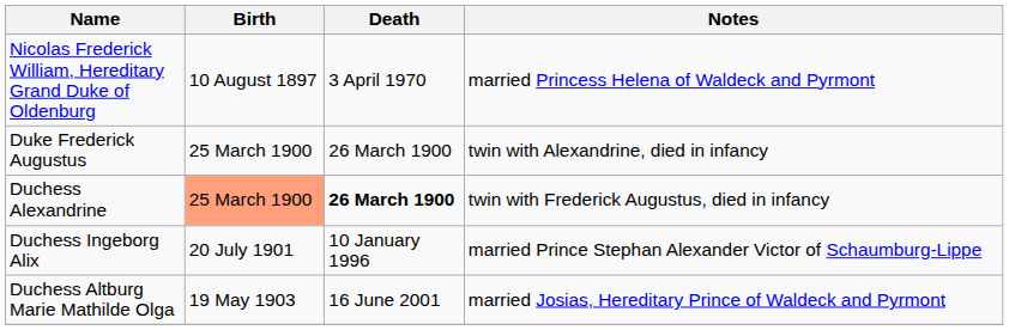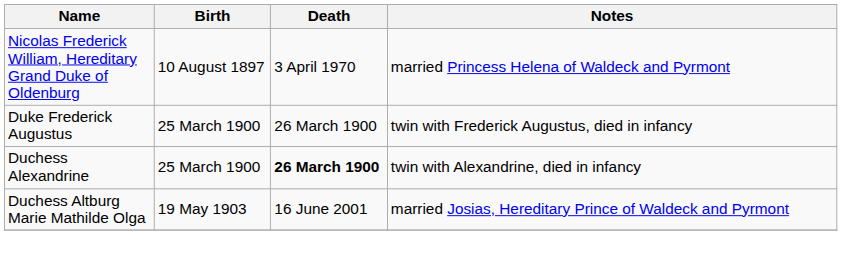Duke Frederick Augustus | Notes: twin with Alexandrine, died in infancy -> twin with Frederick Augustus, died in infancy
Duchess Alexandrine | Birth: lightsalmon background -> no background
Duchess Alexandrine | Notes: twin with Frederick Augustus, died in infancy -> twin with Alexandrine, died in infancy
- row: Duchess Ingeborg Alix | 20 July 1901 | 10 January 1996 | married Prince Stephan Alexander Victor of Schaumburg-Lippe
